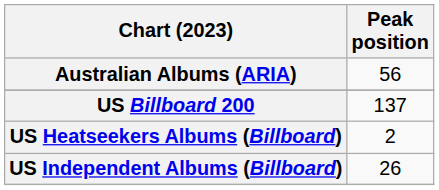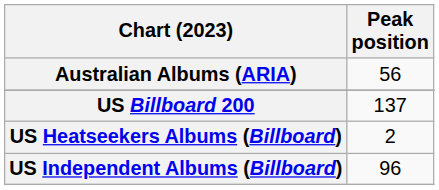US Independent Albums (Billboard) | Peak position: 26 -> 96
